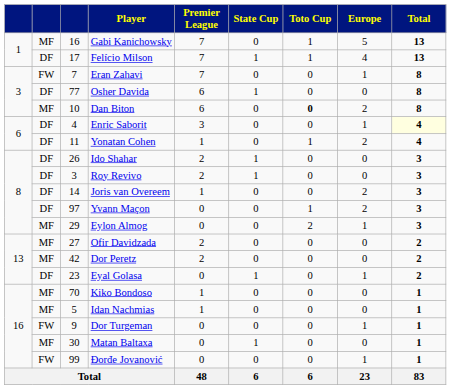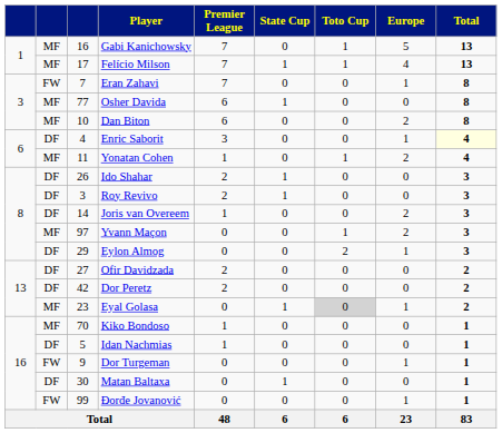Felício Milson | column 2: DF -> MF
Osher Davida | column 2: DF -> MF
Dan Biton | Toto Cup: bold -> normal
Yonatan Cohen | column 2: DF -> MF
Yvann Maçon | column 2: DF -> MF
Eylon Almog | column 2: MF -> DF
Ofir Davidzada | column 2: MF -> DF
Dor Peretz | column 2: MF -> DF
Eyal Golasa | column 2: DF -> MF
Eyal Golasa | Toto Cup: no background -> lightgrey background
Idan Nachmias | column 2: MF -> DF
Matan Baltaxa | column 2: MF -> DF
